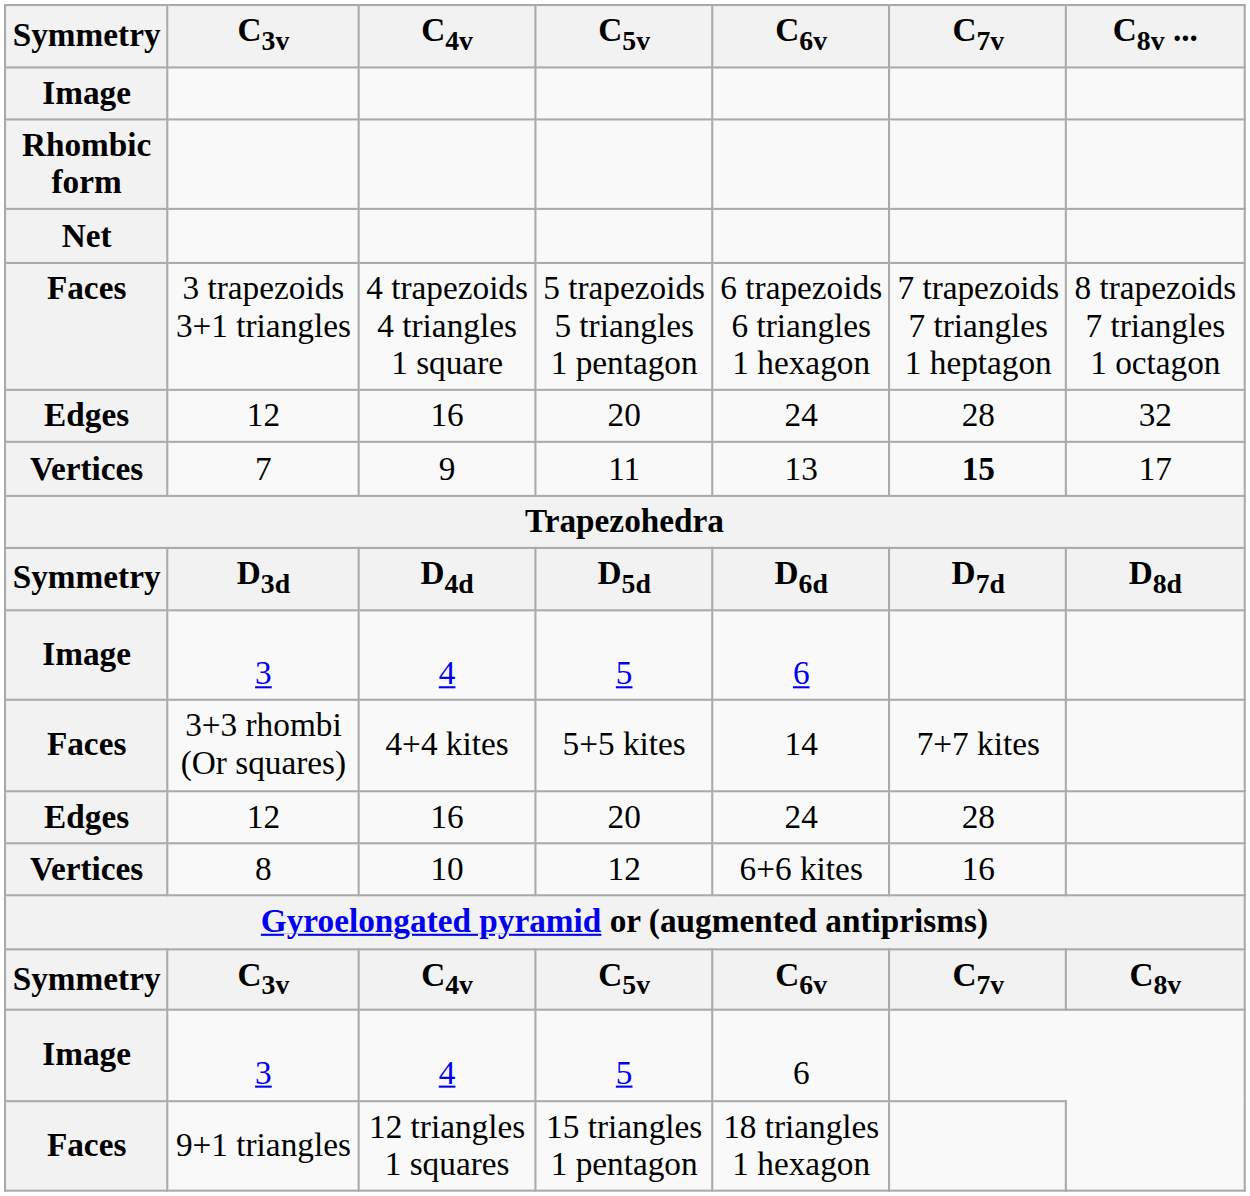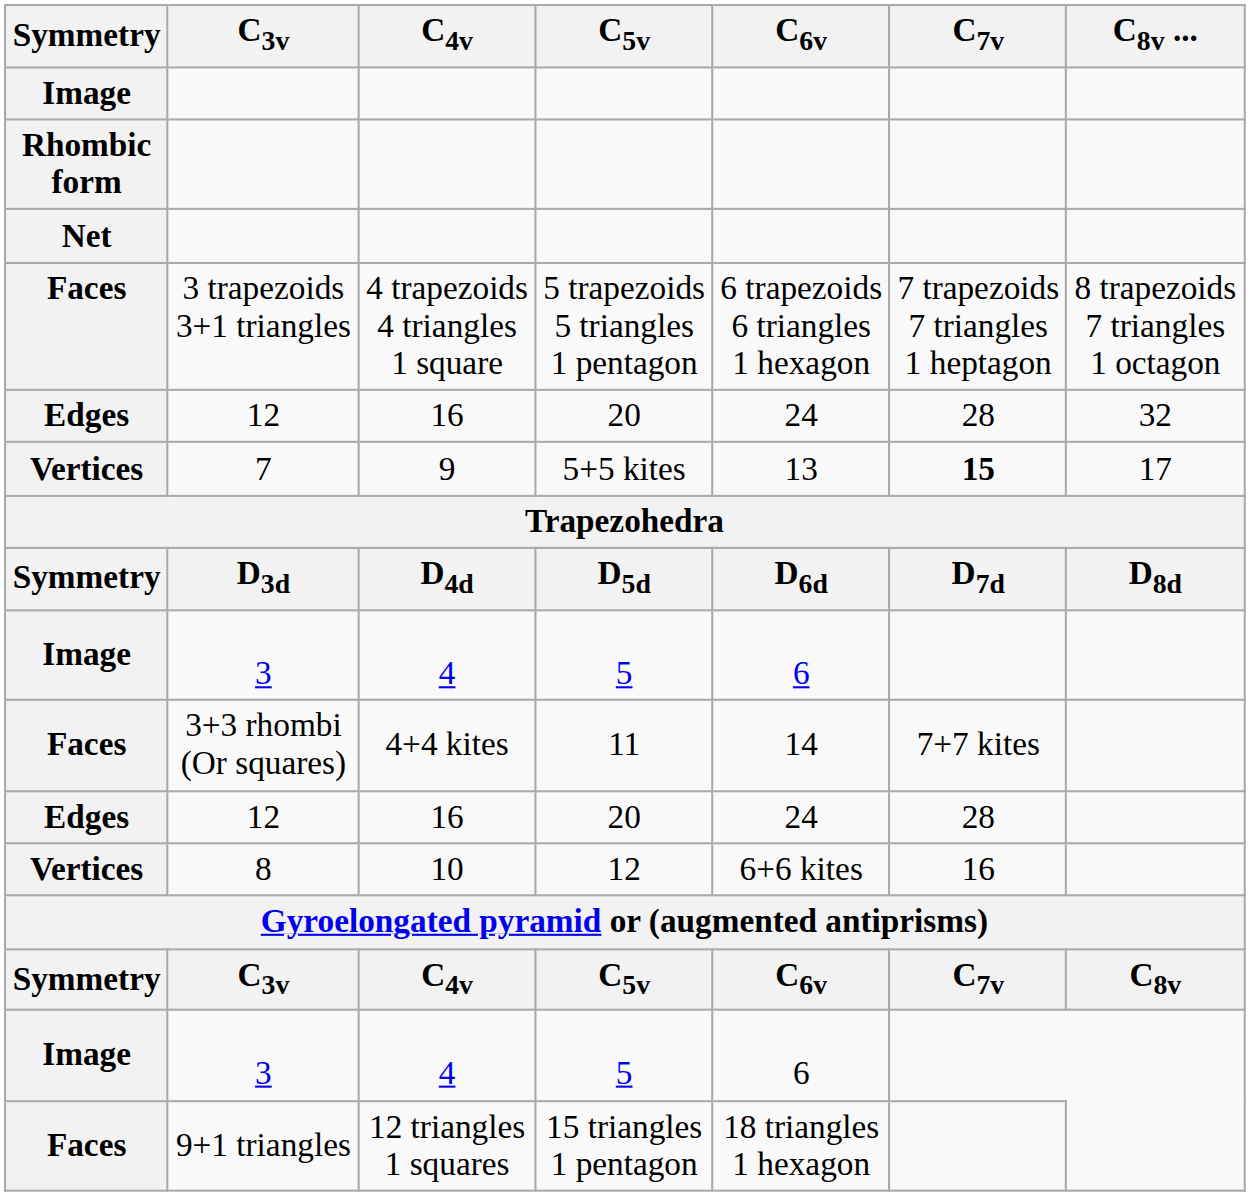7 | C5v: 11 -> 5+5 kites
3+3 rhombi (Or squares) | C5v: 5+5 kites -> 11
